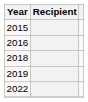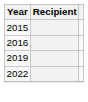- row: 2018
